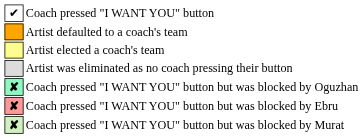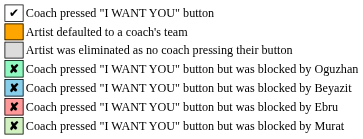- row: Artist elected a coach's team
+ row: ✘ | Coach pressed "I WANT YOU" button but was blocked by Beyazit
